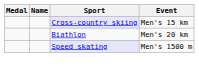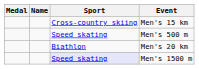Men's 15 km | Sport: lavender background -> no background
+ row: Speed skating | Men's 500 m
